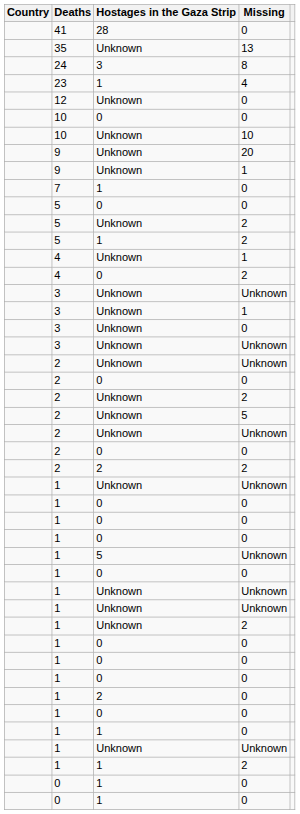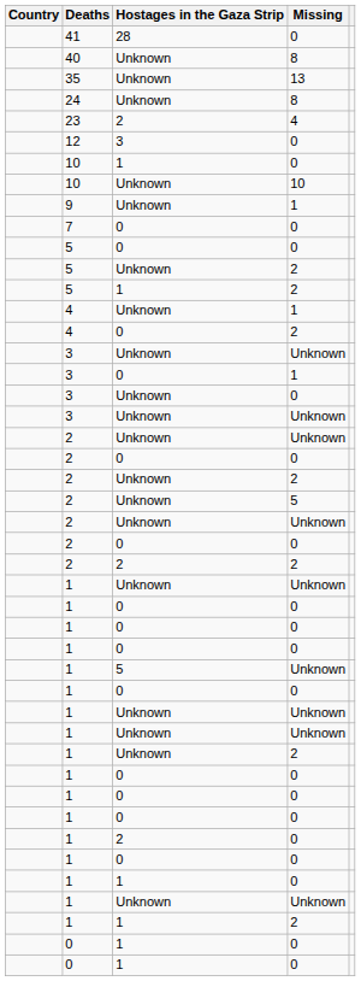+ row: 40 | Unknown | 8
24 | Hostages in the Gaza Strip: 3 -> Unknown
23 | Hostages in the Gaza Strip: 1 -> 2
12 | Hostages in the Gaza Strip: Unknown -> 3
10 / 0 | Hostages in the Gaza Strip: 0 -> 1
- row: 9 | Unknown | 20
7 | Hostages in the Gaza Strip: 1 -> 0
3 / 1 | Hostages in the Gaza Strip: Unknown -> 0
